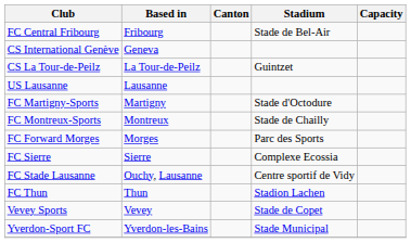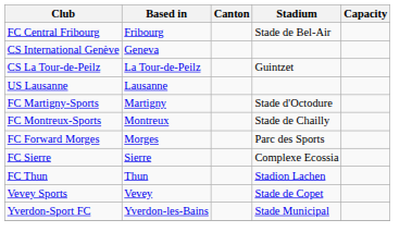- row: FC Stade Lausanne | Ouchy, Lausanne | Centre sportif de Vidy
